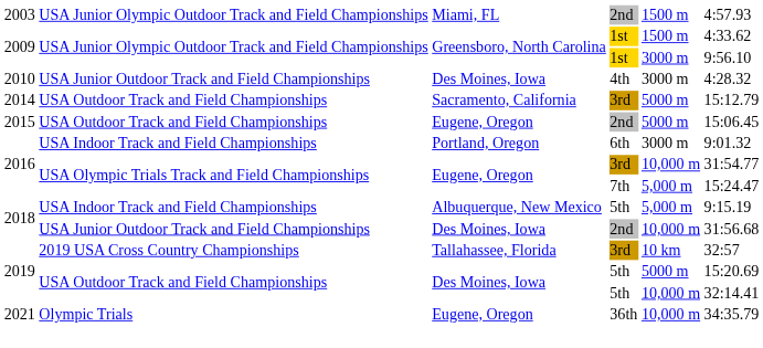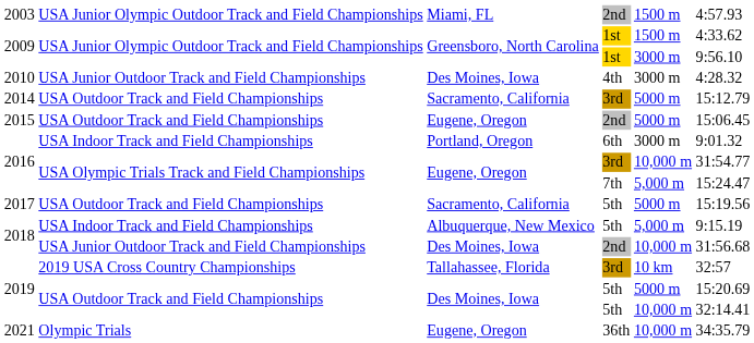+ row: 2017 | USA Outdoor Track and Field Championships | Sacramento, California | 5th | 5000 m | 15:19.56
